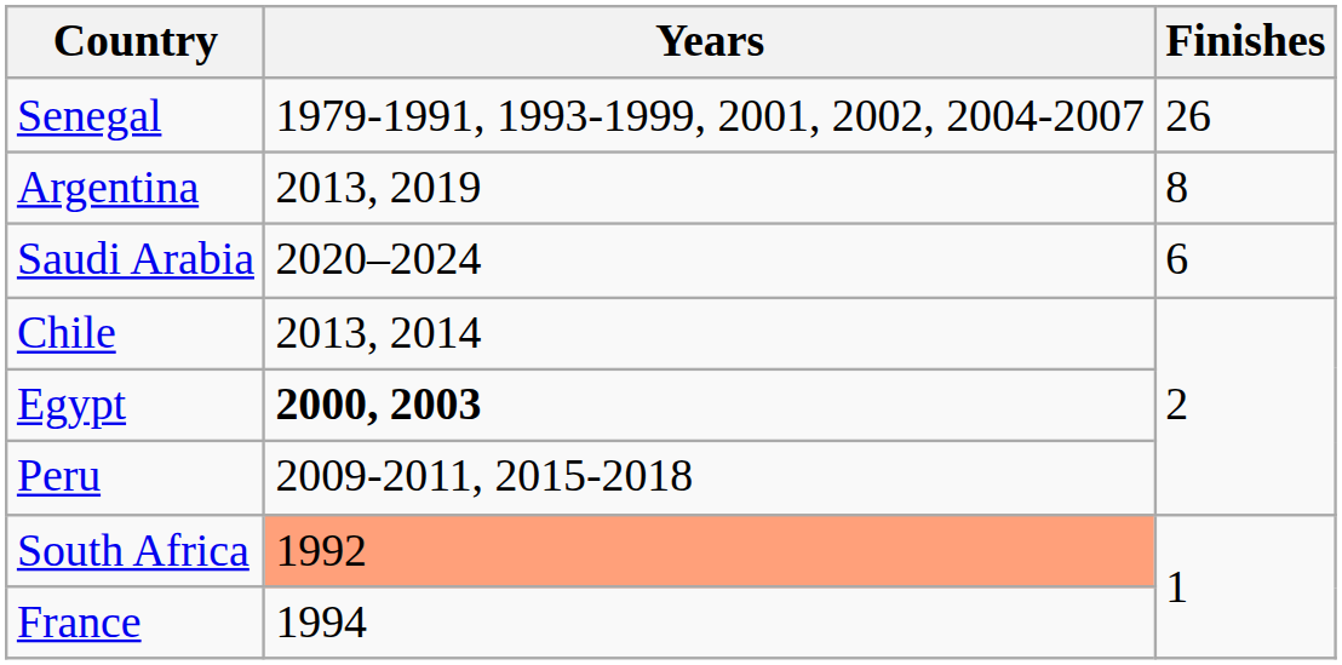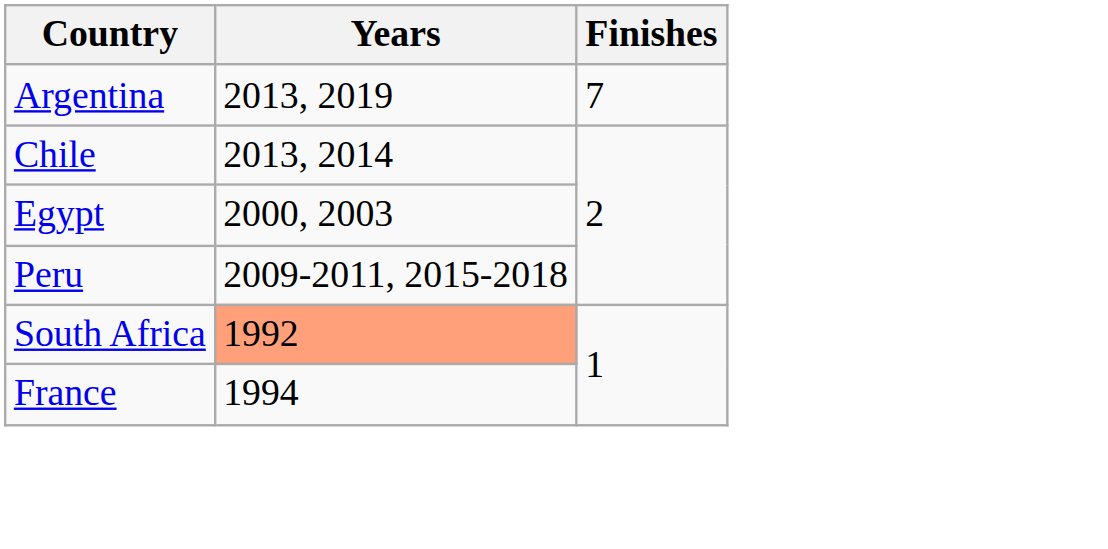- row: Senegal | 1979-1991, 1993-1999, 2001, 2002, 2004-2007 | 26
Argentina | Finishes: 8 -> 7
- row: Saudi Arabia | 2020–2024 | 6
Egypt | Years: bold -> normal
